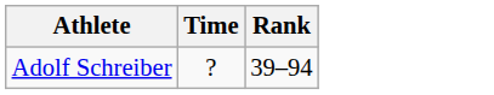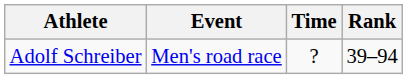+ column: Event | Men's road race
